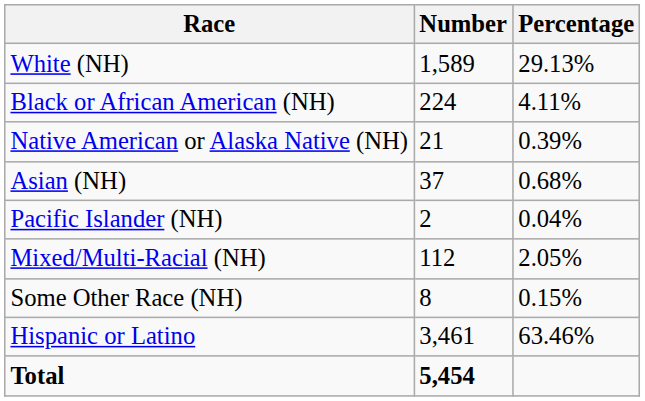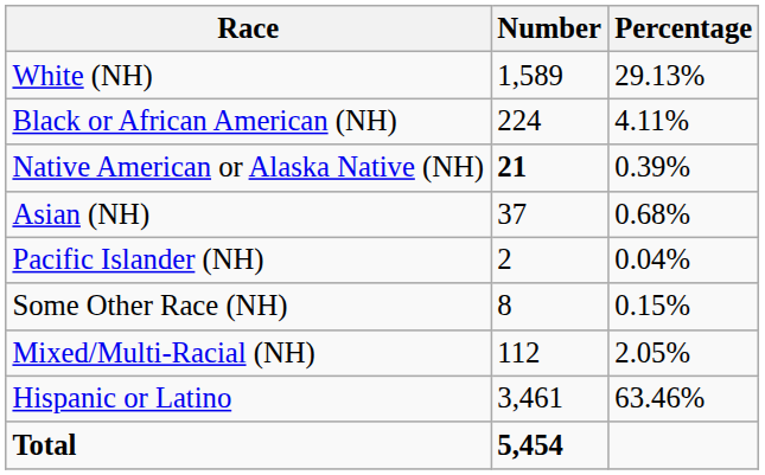Native American or Alaska Native (NH) | Number: normal -> bold
rows swapped: Some Other Race (NH) <-> Mixed/Multi-Racial (NH)
